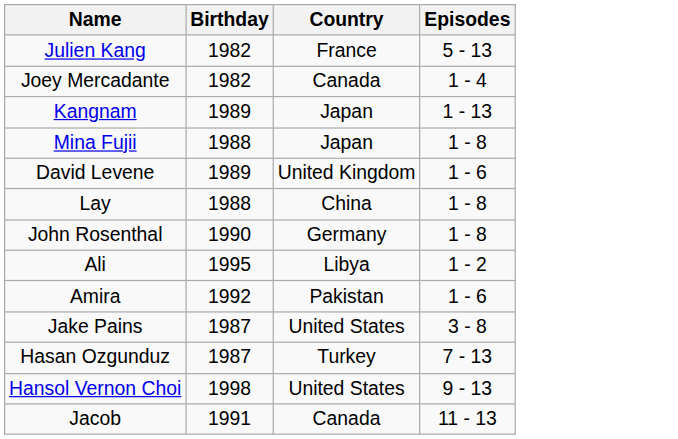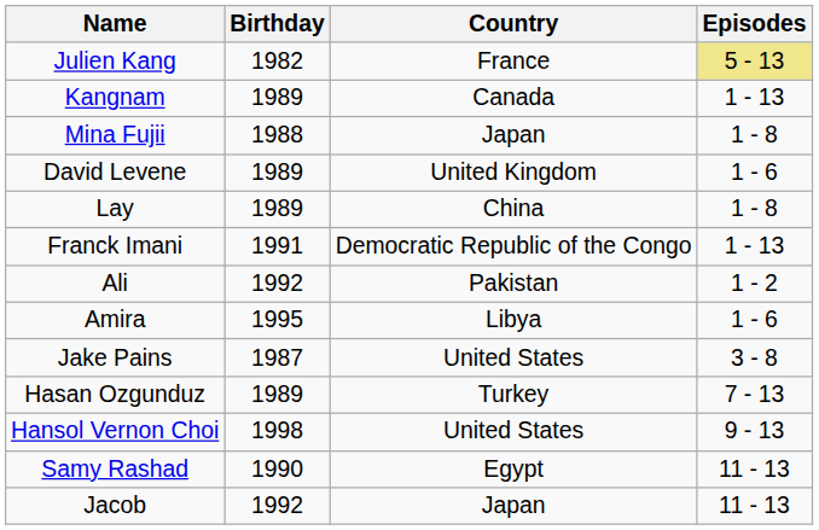Julien Kang | Episodes: no background -> khaki background
- row: Joey Mercadante | 1982 | Canada | 1 - 4
Kangnam | Country: Japan -> Canada
Lay | Birthday: 1988 -> 1989
- row: John Rosenthal | 1990 | Germany | 1 - 8
+ row: Franck Imani | 1991 | Democratic Republic of the Congo | 1 - 13
Ali | Birthday: 1995 -> 1992
Ali | Country: Libya -> Pakistan
Amira | Birthday: 1992 -> 1995
Amira | Country: Pakistan -> Libya
Hasan Ozgunduz | Birthday: 1987 -> 1989
+ row: Samy Rashad | 1990 | Egypt | 11 - 13
Jacob | Birthday: 1991 -> 1992
Jacob | Country: Canada -> Japan
